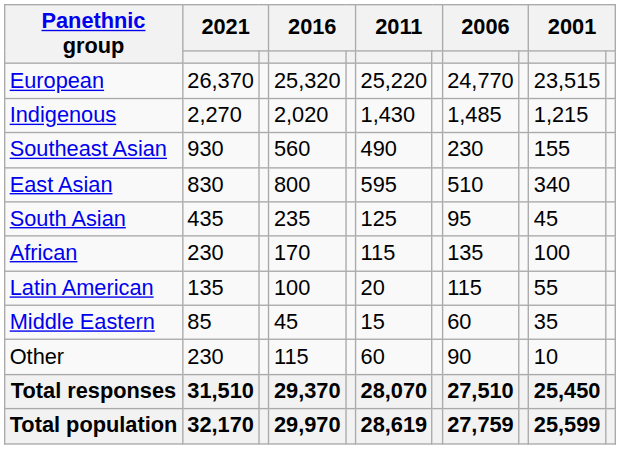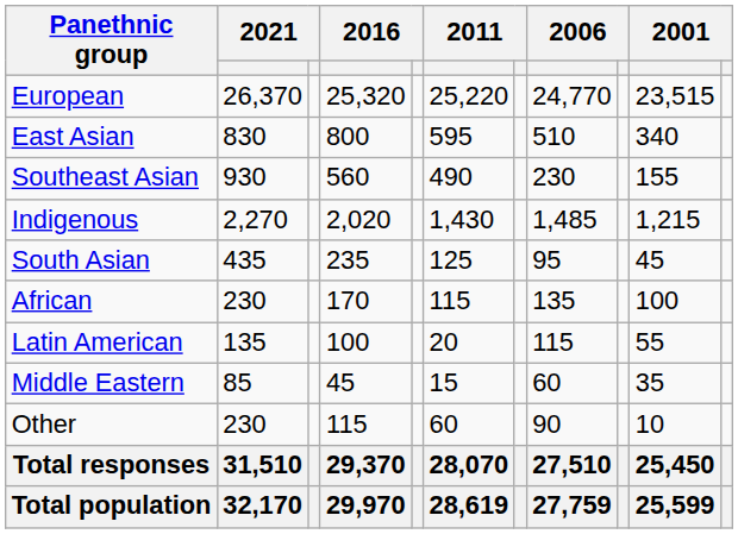rows swapped: Indigenous <-> East Asian
